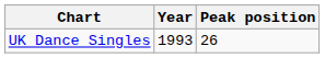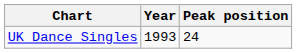UK Dance Singles | Peak position: 26 -> 24
